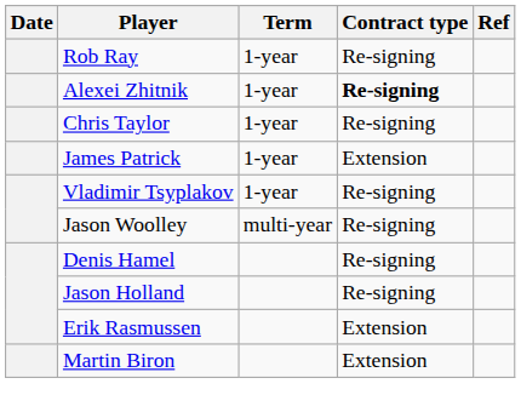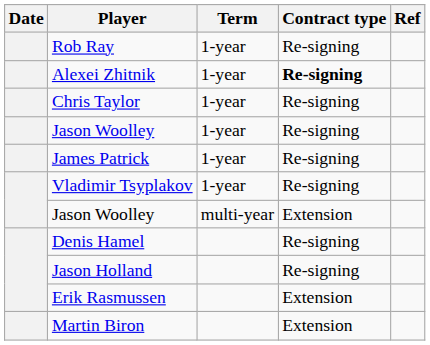+ row: Jason Woolley | 1-year | Re-signing
James Patrick | Contract type: Extension -> Re-signing
Jason Woolley / multi-year | Contract type: Re-signing -> Extension
